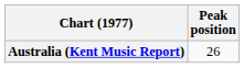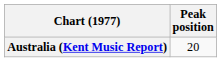Australia (Kent Music Report) | Peak position: 26 -> 20
